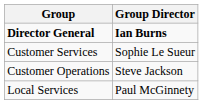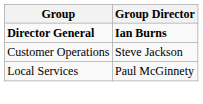- row: Customer Services | Sophie Le Sueur
